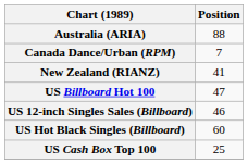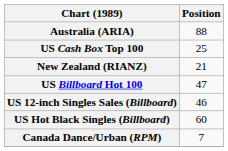rows swapped: Canada Dance/Urban (RPM) <-> US Cash Box Top 100
New Zealand (RIANZ) | Position: 41 -> 21
